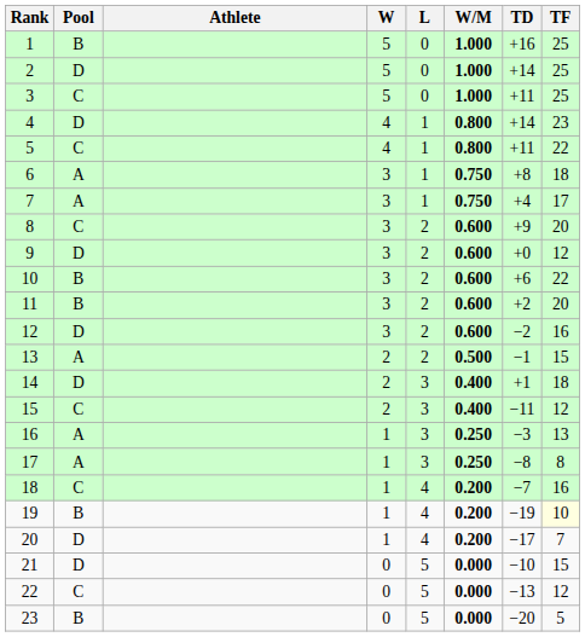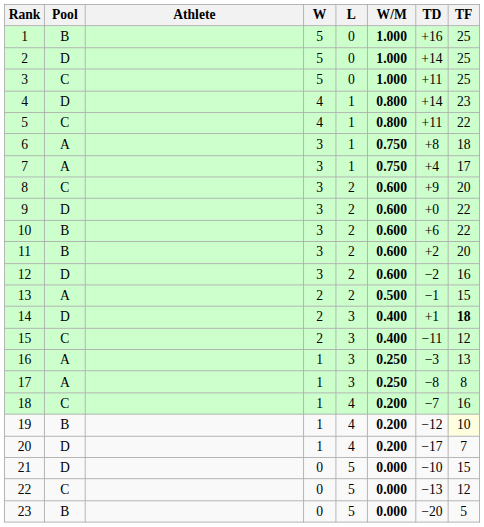9 | TF: 12 -> 22
14 | TF: normal -> bold
19 | TD: −19 -> −12
